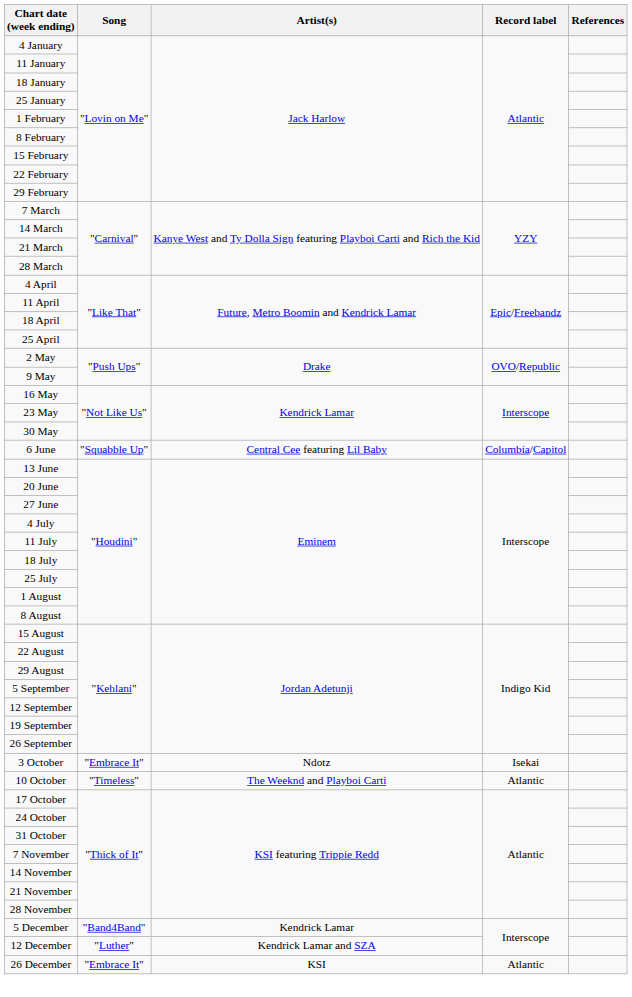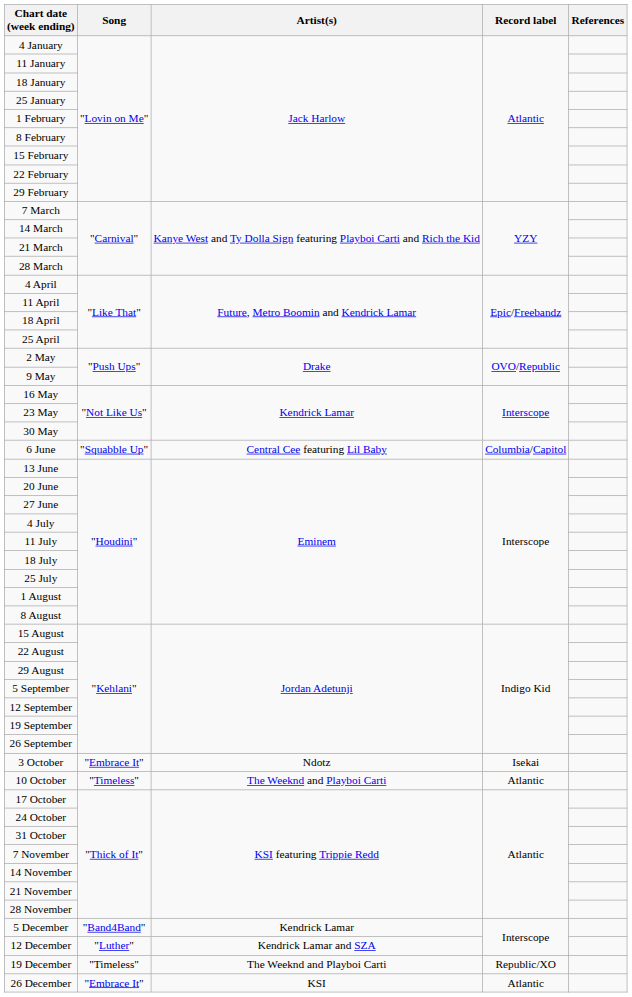+ row: 19 December | "Timeless" | The Weeknd and Playboi Carti | Republic/XO
